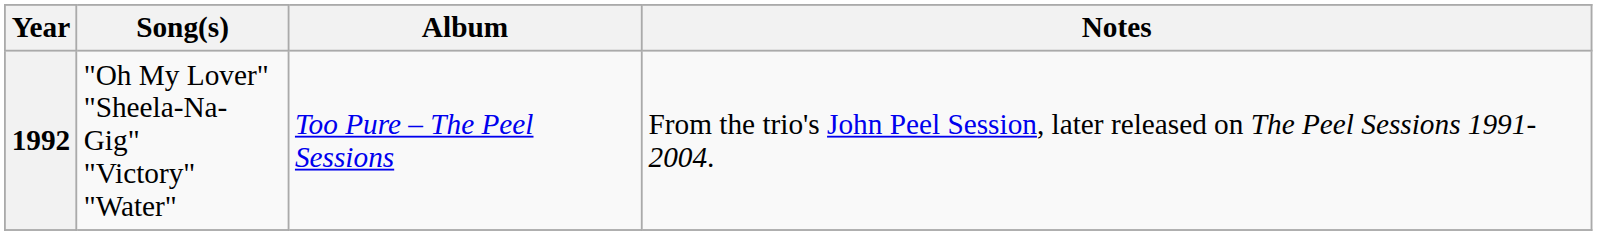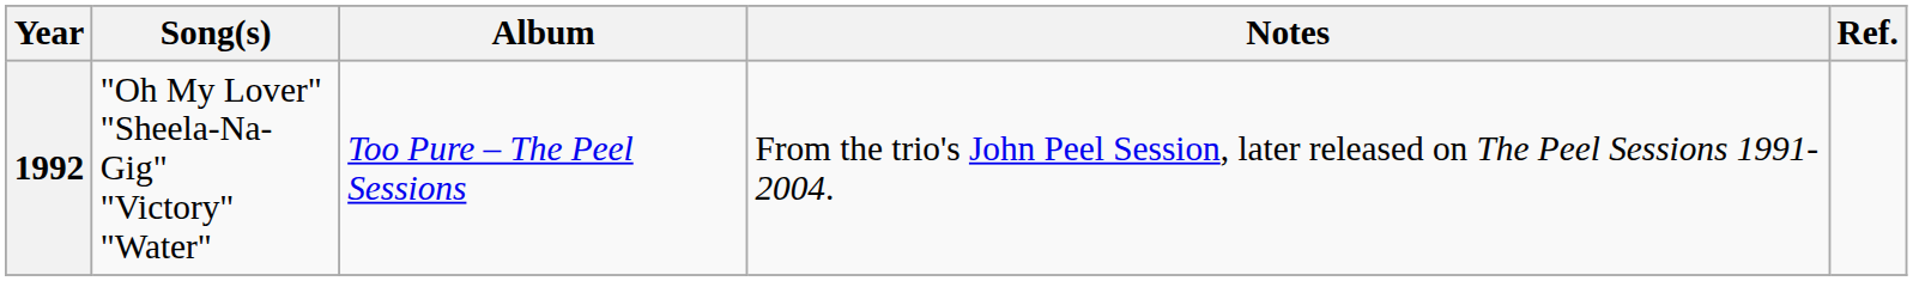+ column: Ref.
